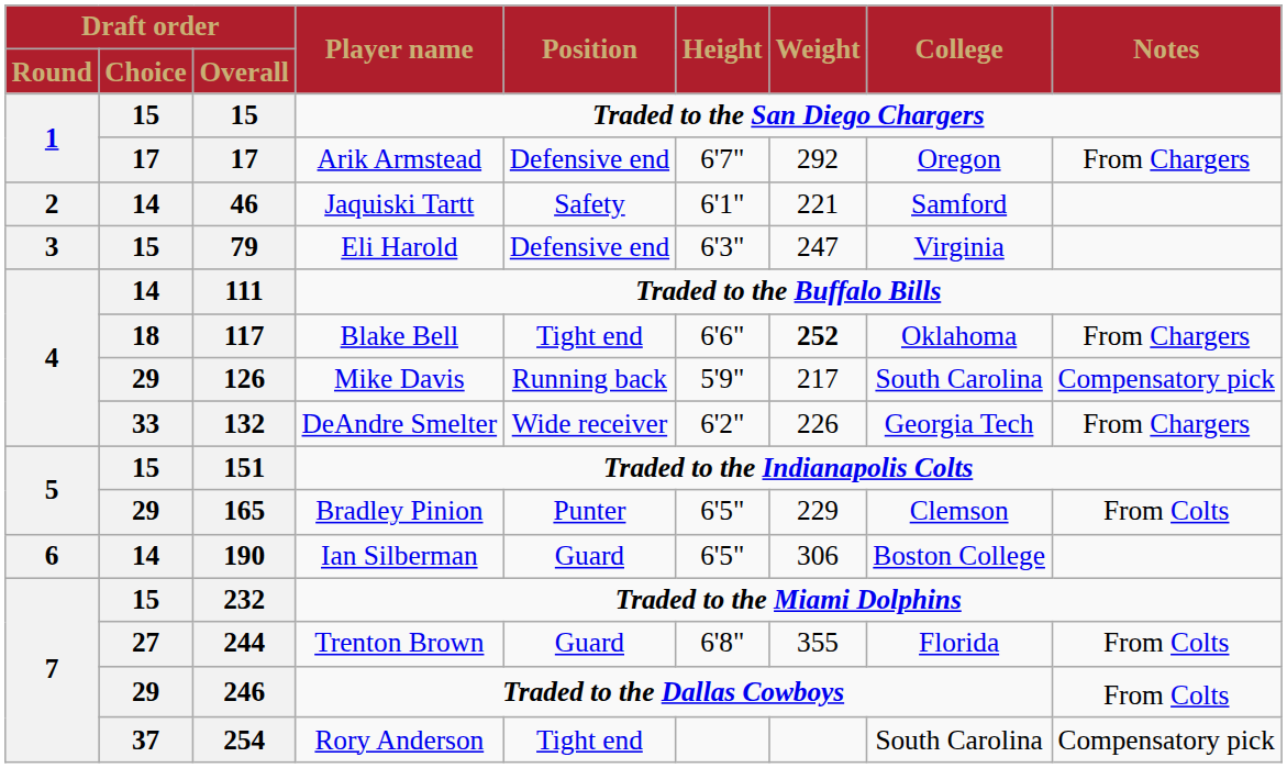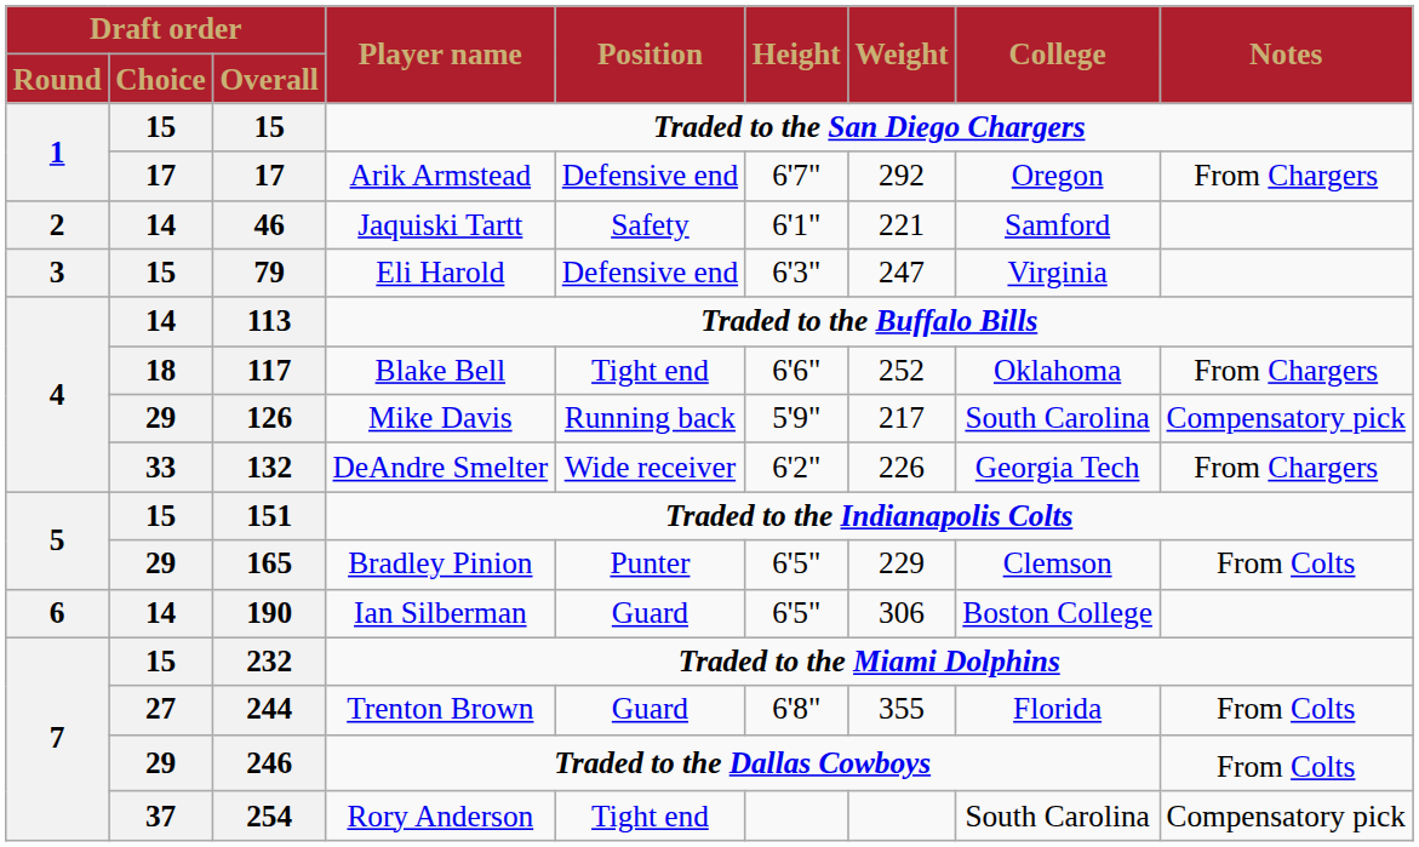Traded to the Buffalo Bills | Draft order / Overall: 111 -> 113
Blake Bell | Weight: bold -> normal
